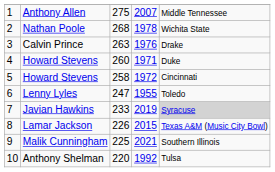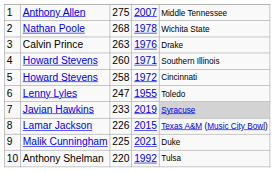4 / Howard Stevens | column 5: Duke -> Southern Illinois
Malik Cunningham | column 5: Southern Illinois -> Duke
